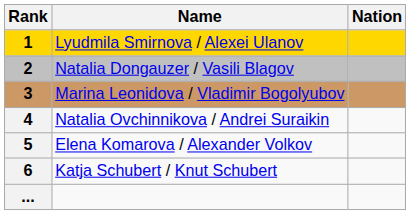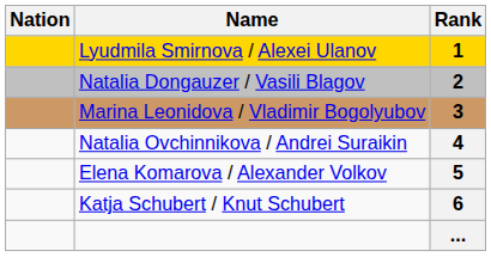columns swapped: Rank <-> Nation
